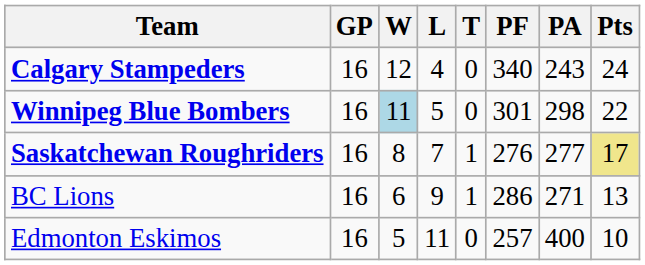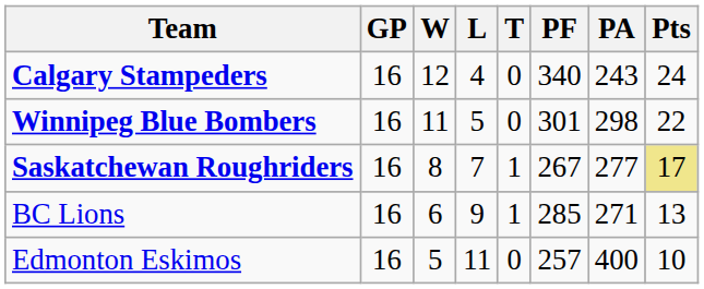Winnipeg Blue Bombers | W: lightblue background -> no background
Saskatchewan Roughriders | PF: 276 -> 267
BC Lions | PF: 286 -> 285
